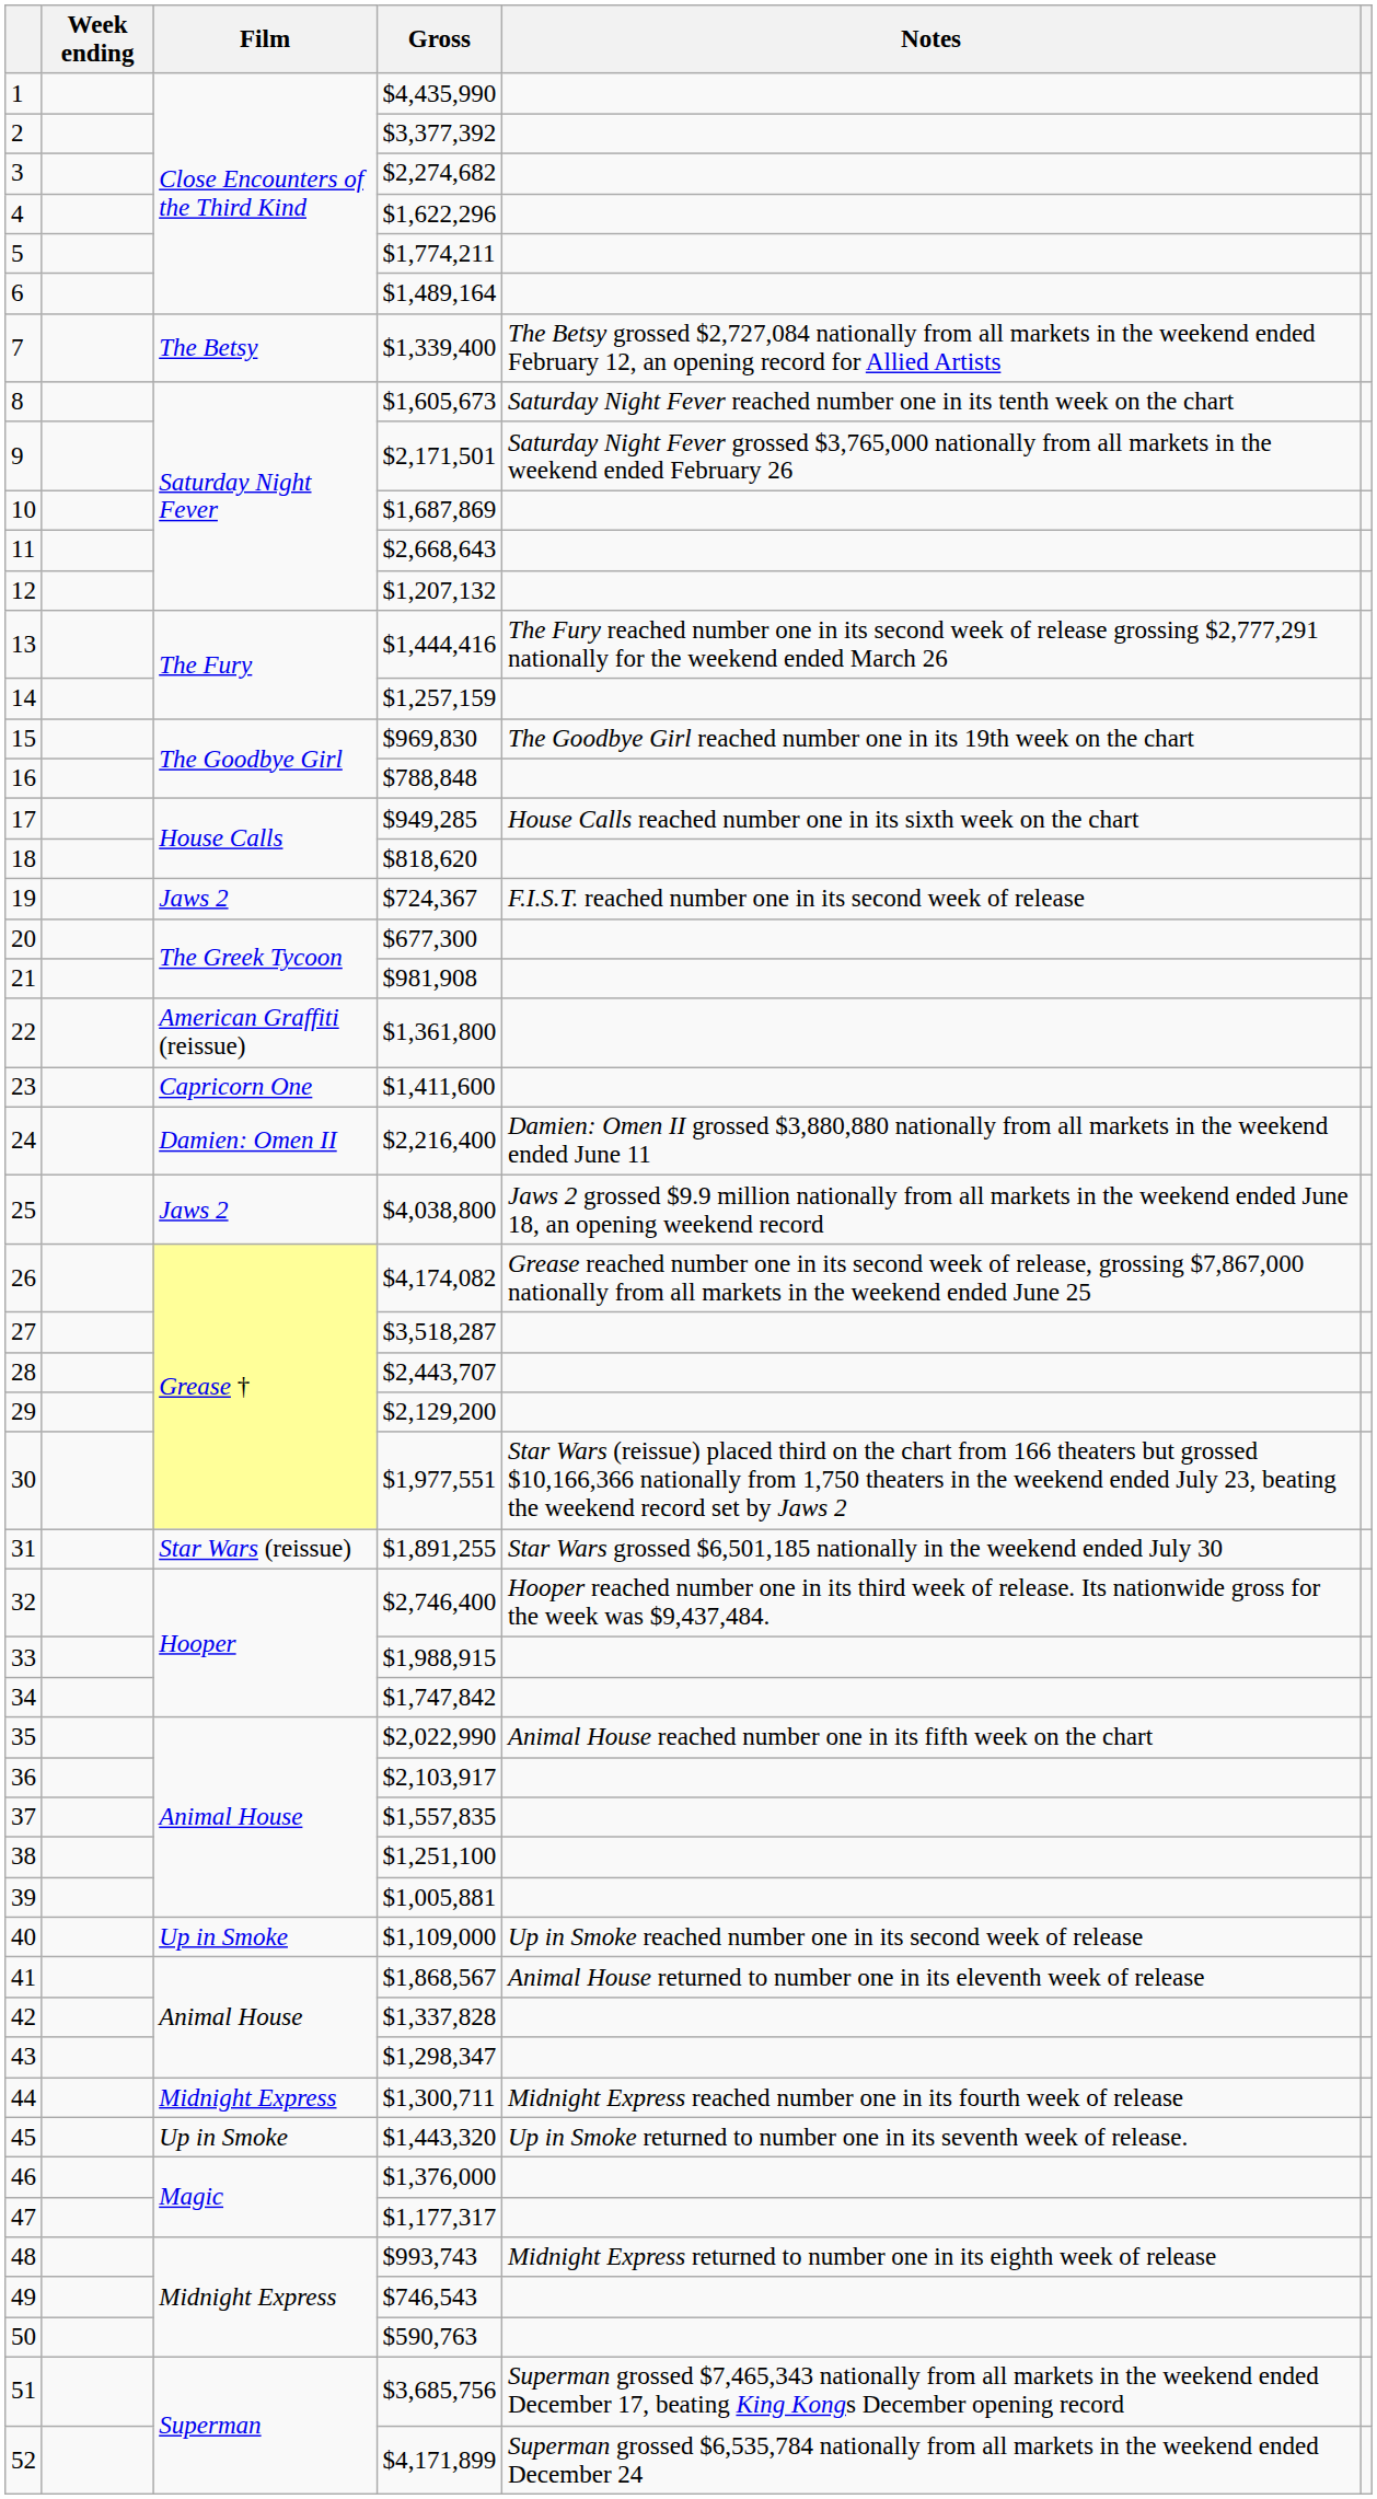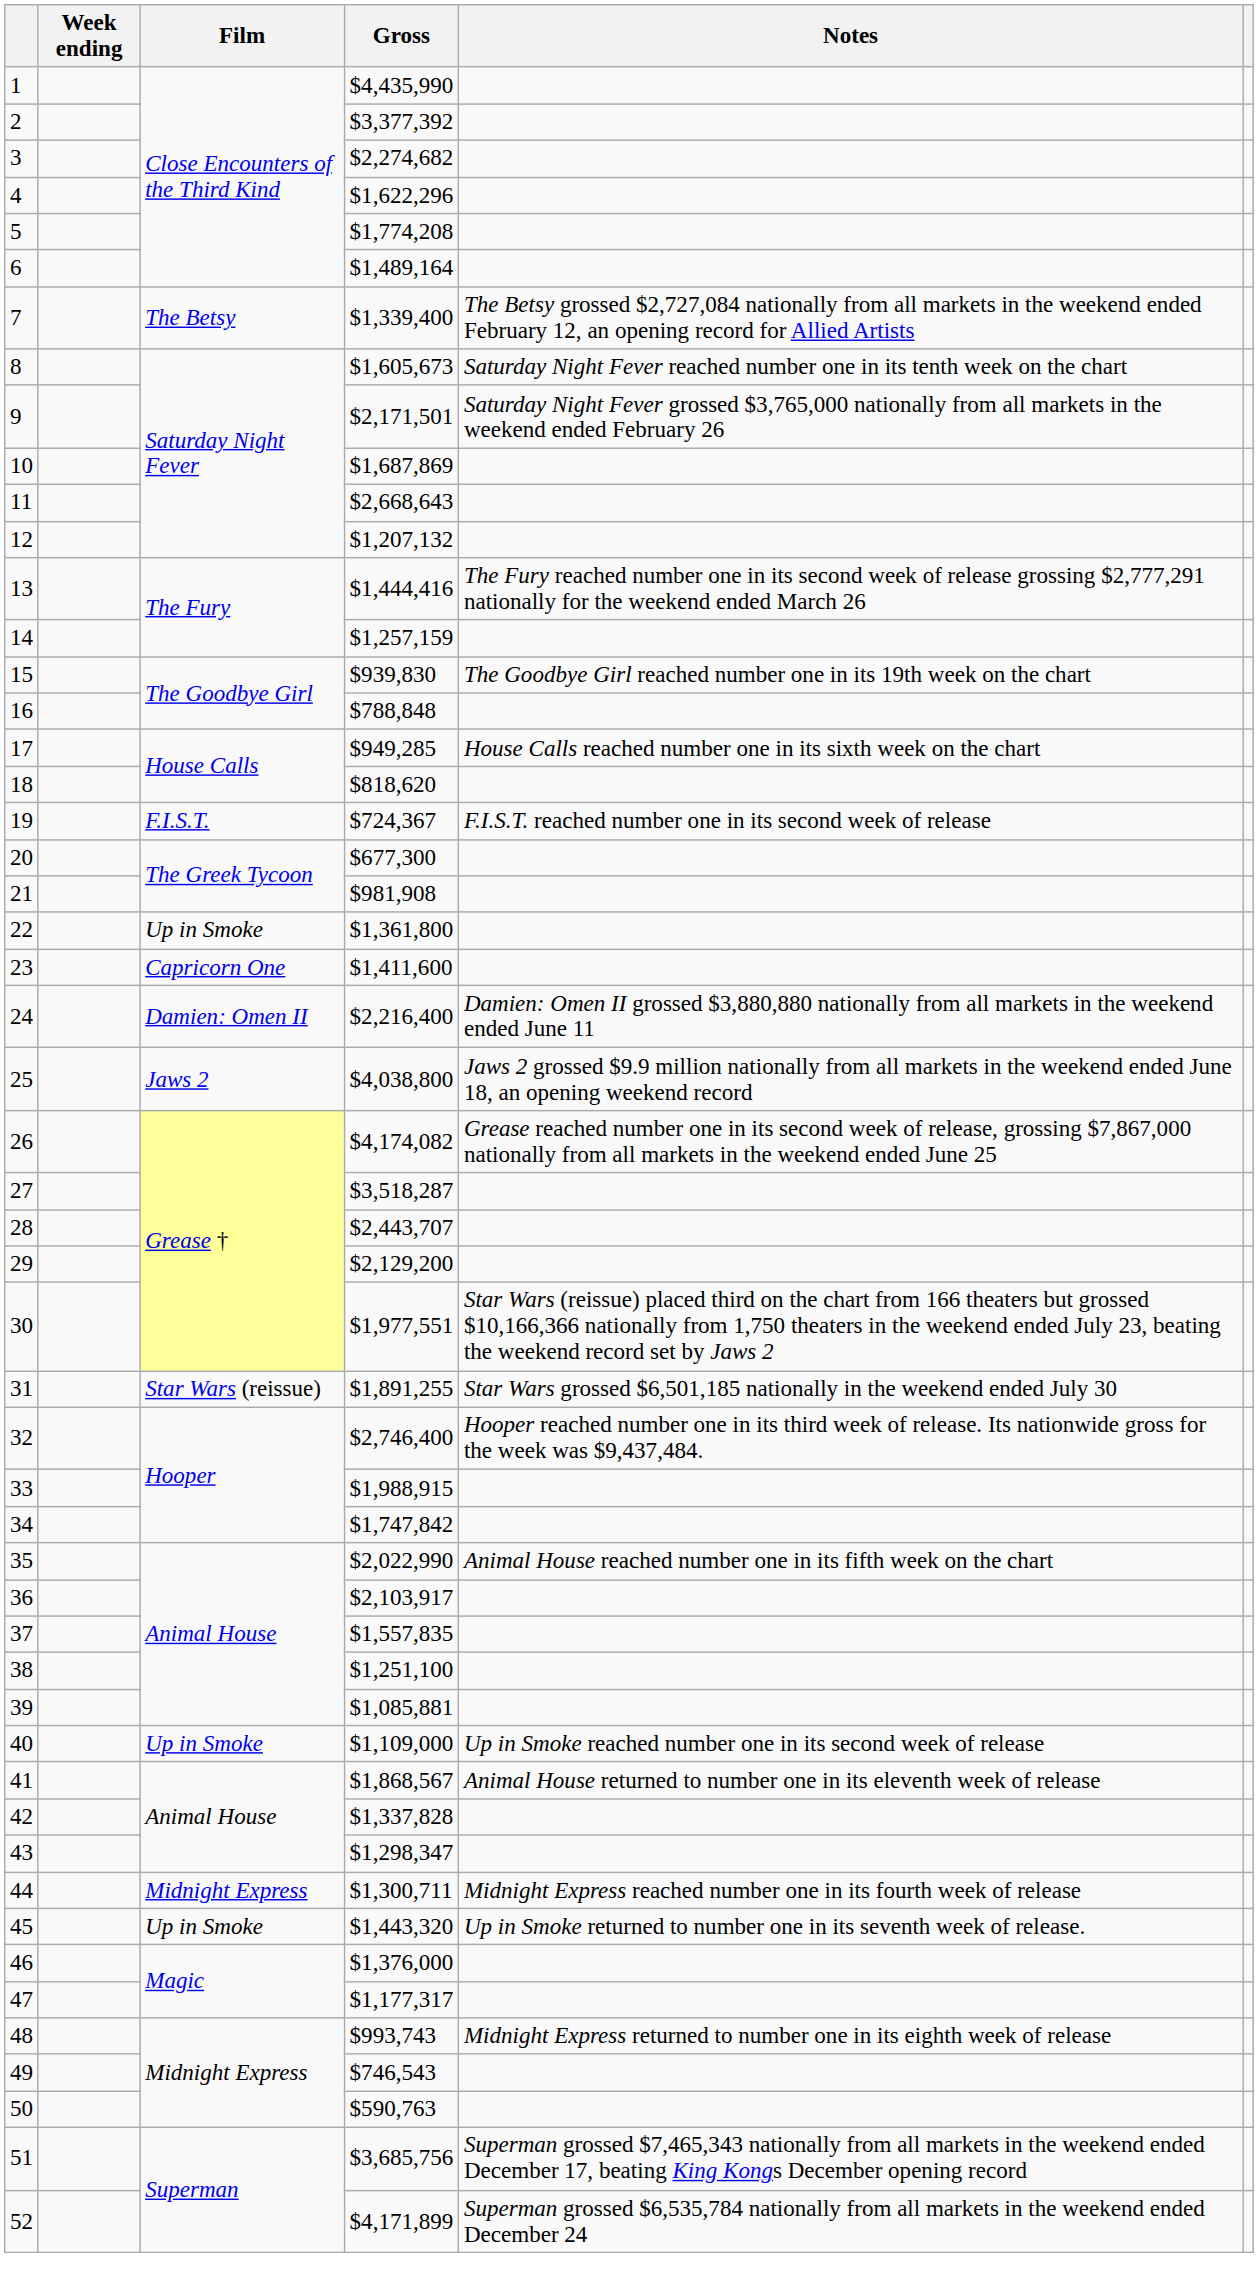5 | Gross: $1,774,211 -> $1,774,208
15 | Gross: $969,830 -> $939,830
19 | Film: Jaws 2 -> F.I.S.T.
22 | Film: American Graffiti (reissue) -> Up in Smoke
39 | Gross: $1,005,881 -> $1,085,881
